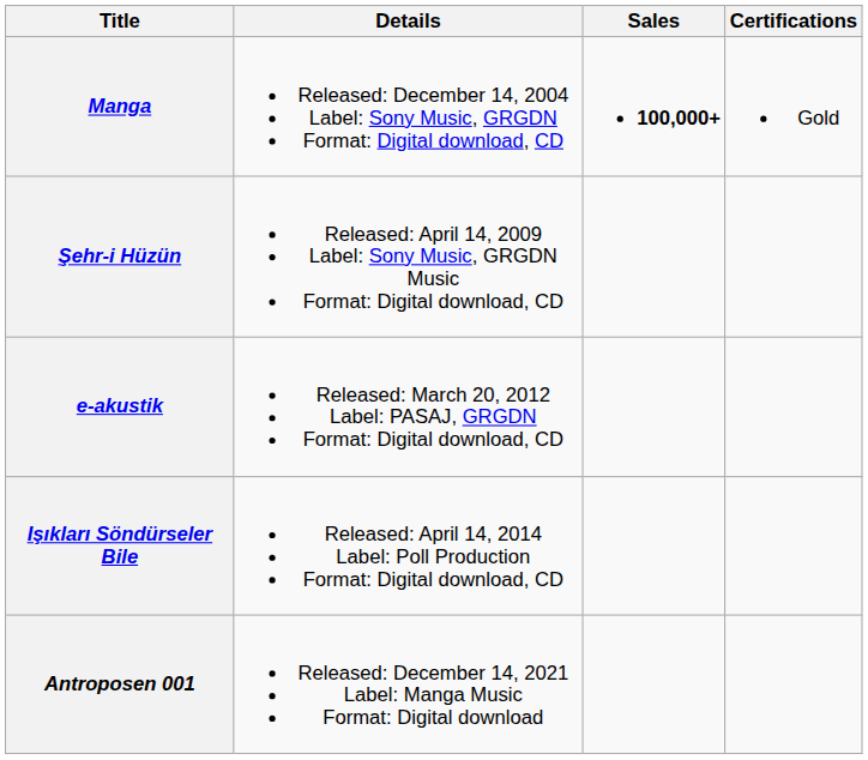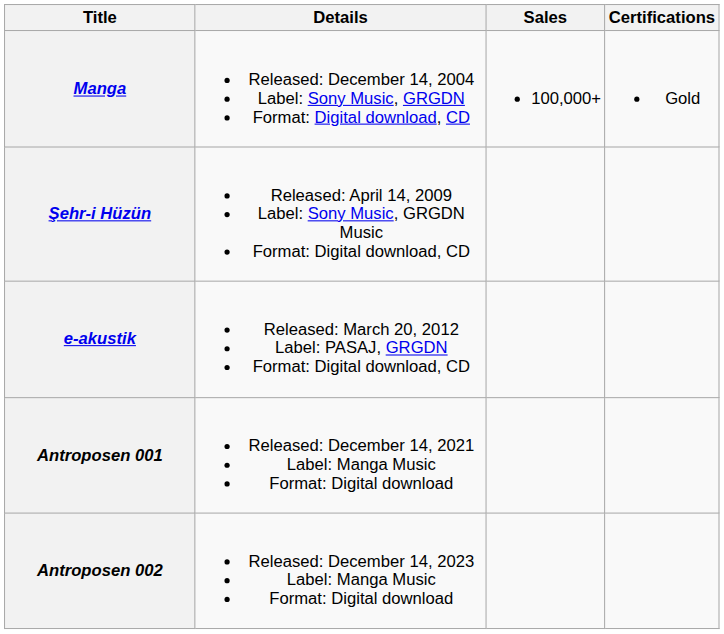Manga | Sales: bold -> normal
- row: Işıkları Söndürseler Bile | Released: April 14, 2014 Label: Poll Production Format: Digital download, CD
+ row: Antroposen 002 | Released: December 14, 2023 Label: Manga Music Format: Digital download
